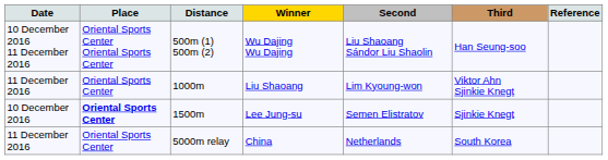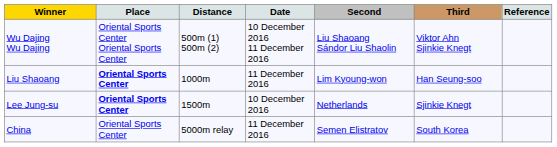columns swapped: Date <-> Winner
500m (1) 500m (2) | Third: Han Seung-soo -> Viktor Ahn Sjinkie Knegt
1000m | Place: normal -> bold
1000m | Third: Viktor Ahn Sjinkie Knegt -> Han Seung-soo
1500m | Second: Semen Elistratov -> Netherlands
5000m relay | Second: Netherlands -> Semen Elistratov
